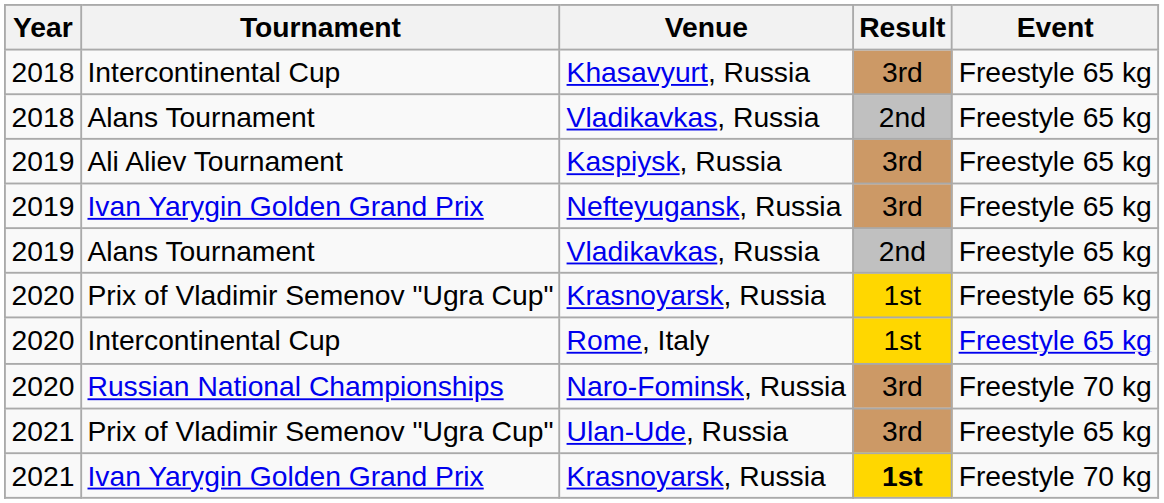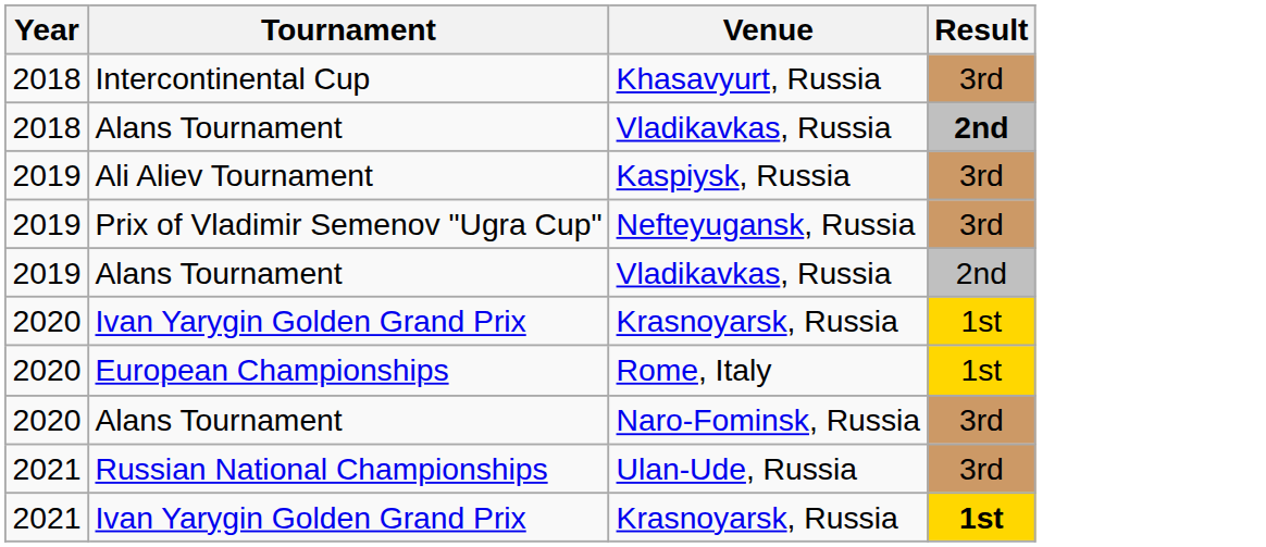- column: Event | Freestyle 65 kg | Freestyle 65 kg | Freestyle 65 kg | Freestyle 65 kg | Freestyle 65 kg | Freestyle 65 kg | Freestyle 65 kg | Freestyle 70 kg | Freestyle 65 kg | Freestyle 70 kg
2018 / Vladikavkas, Russia | Result: normal -> bold
Nefteyugansk, Russia | Tournament: Ivan Yarygin Golden Grand Prix -> Prix of Vladimir Semenov "Ugra Cup"
2020 / Krasnoyarsk, Russia | Tournament: Prix of Vladimir Semenov "Ugra Cup" -> Ivan Yarygin Golden Grand Prix
Rome, Italy | Tournament: Intercontinental Cup -> European Championships
Naro-Fominsk, Russia | Tournament: Russian National Championships -> Alans Tournament
Ulan-Ude, Russia | Tournament: Prix of Vladimir Semenov "Ugra Cup" -> Russian National Championships
